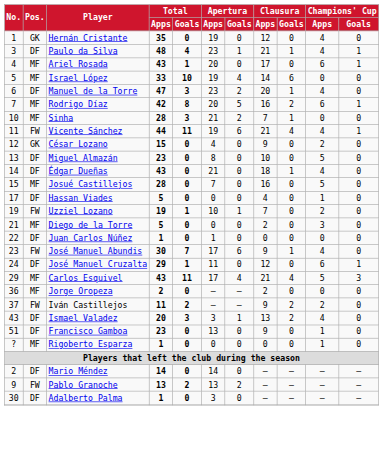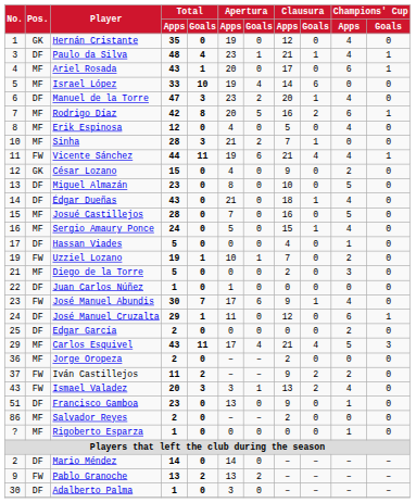+ row: 8 | MF | Erik Espinosa | 12 | 0 | 4 | 0 | 5 | 0 | 4 | 0
+ row: 16 | MF | Sergio Amaury Ponce | 24 | 0 | 5 | 0 | 15 | 1 | 4 | 0
+ row: 25 | DF | Edgar García | 2 | 0 | 0 | 0 | 0 | 0 | 2 | 0
Ismael Valadez | Pos.: DF -> FW
+ row: 86 | MF | Salvador Reyes | 2 | 0 | – | – | 2 | 0 | 0 | 0
